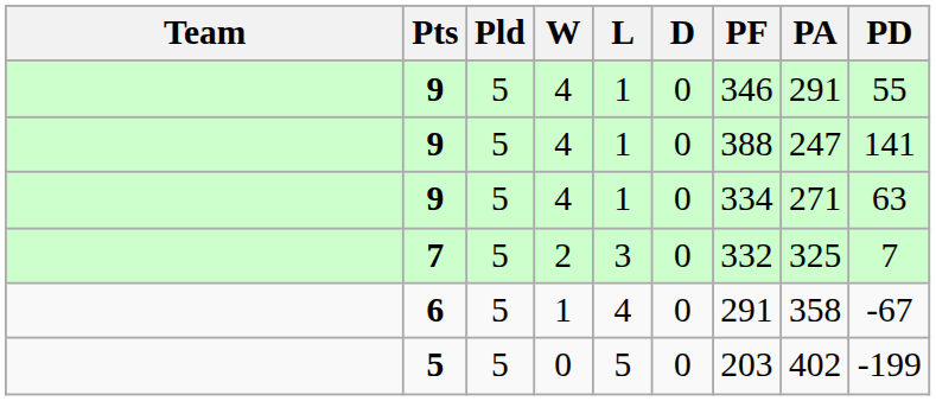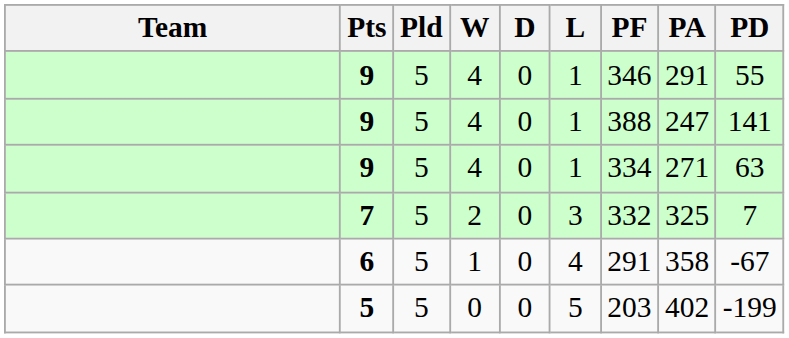columns swapped: D <-> L
